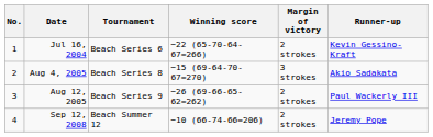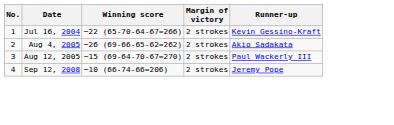- column: Tournament | Beach Series 6 | Beach Series 8 | Beach Series 9 | Beach Summer 12
Aug 4, 2005 | Winning score: −15 (69-64-70-67=270) -> −26 (69-66-65-62=262)
Aug 4, 2005 | Margin of victory: 3 strokes -> 2 strokes
Aug 12, 2005 | Winning score: −26 (69-66-65-62=262) -> −15 (69-64-70-67=270)
